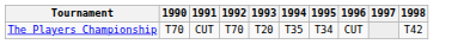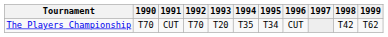+ column: 1999 | T62
